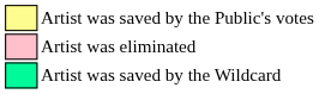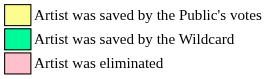rows swapped: Artist was saved by the Wildcard <-> Artist was eliminated
